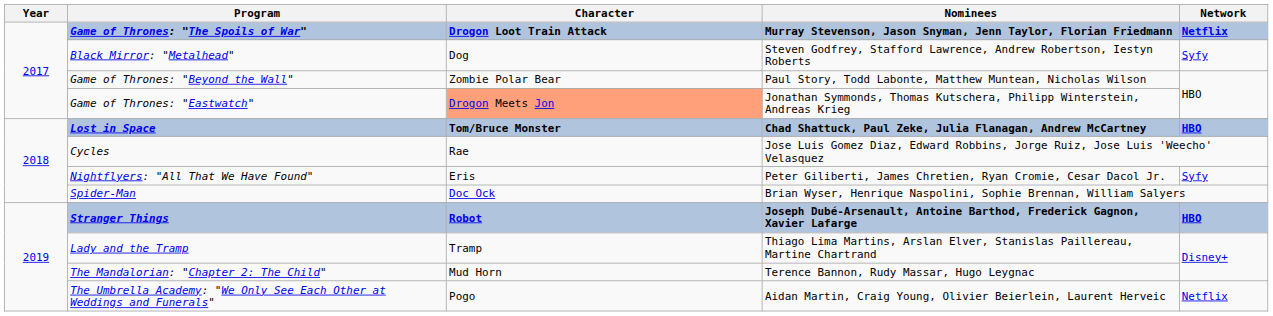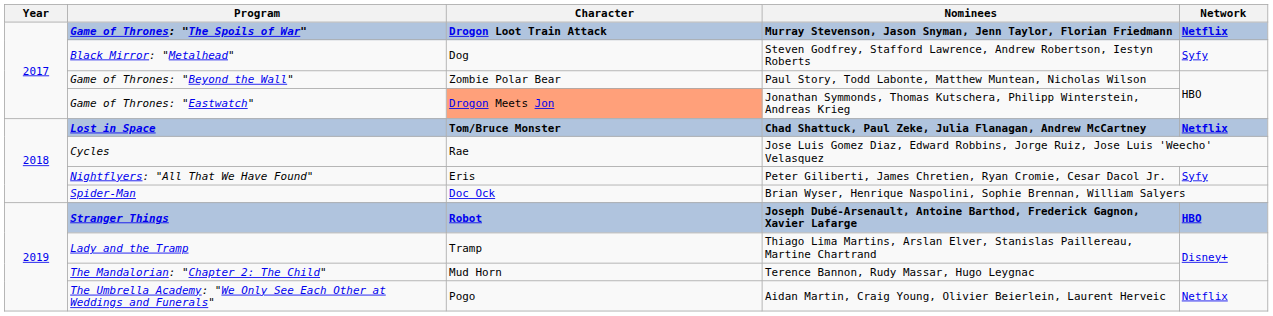Lost in Space | Network: HBO -> Netflix
